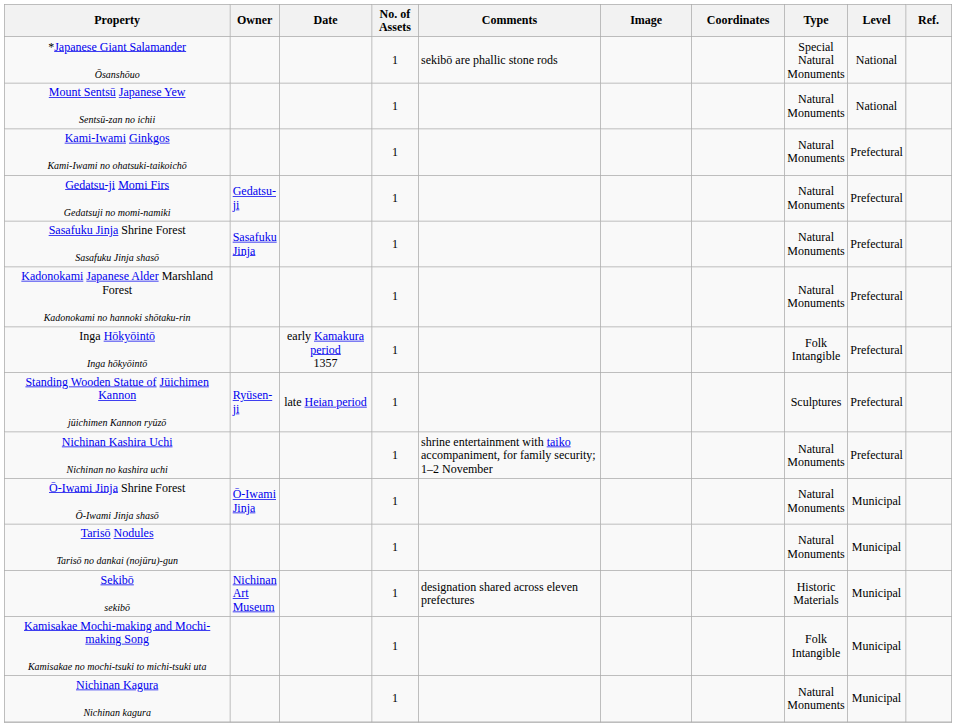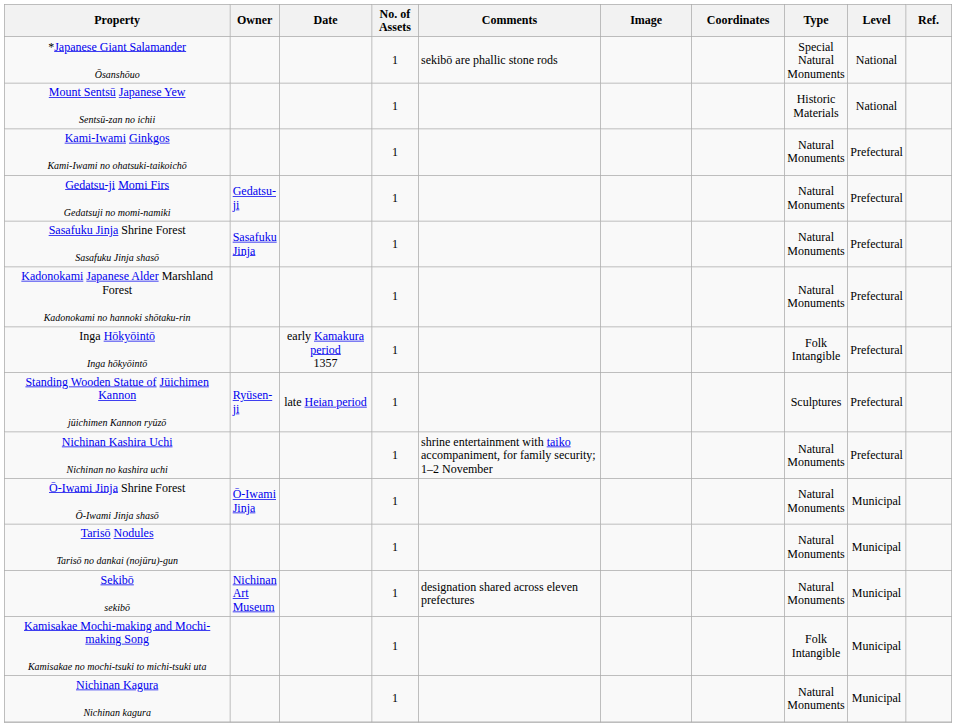Mount Sentsū Japanese Yew Sentsū-zan no ichii | Type: Natural Monuments -> Historic Materials
Sekibō sekibō | Type: Historic Materials -> Natural Monuments
